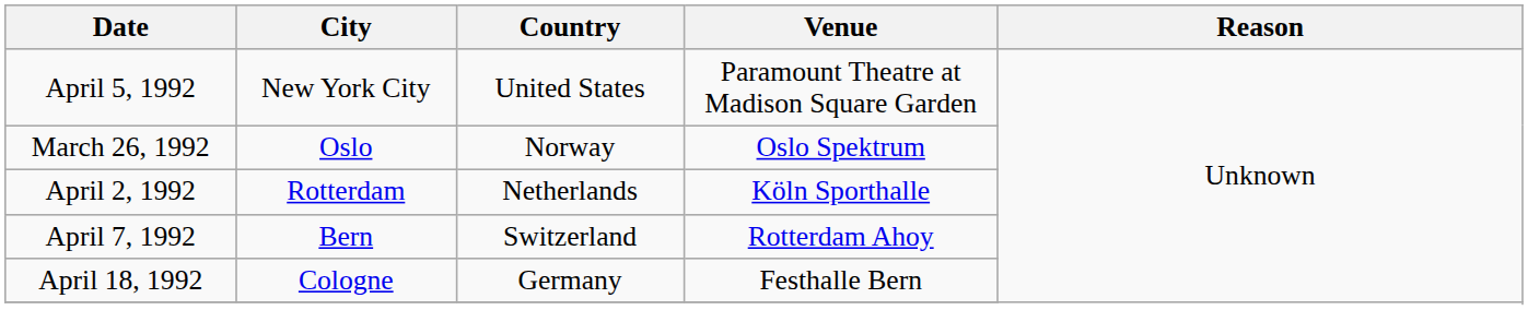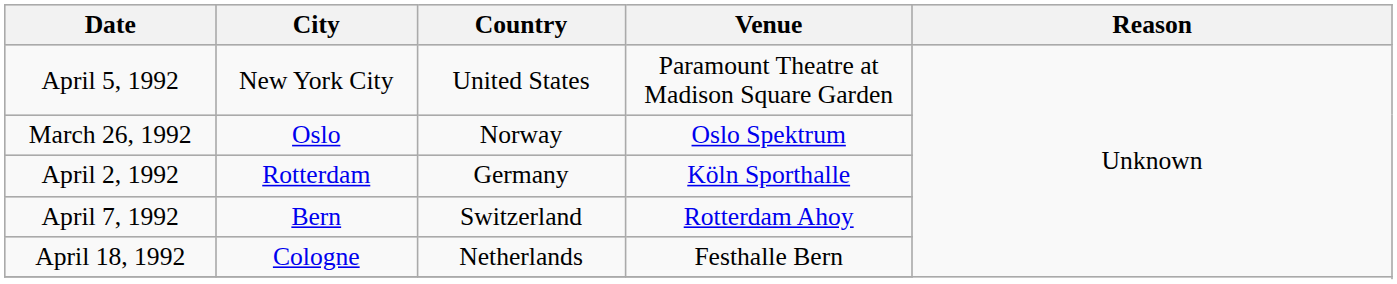April 2, 1992 | Country: Netherlands -> Germany
April 18, 1992 | Country: Germany -> Netherlands
